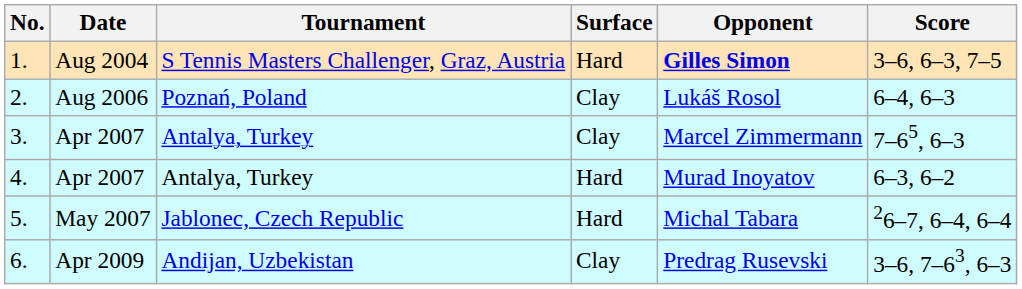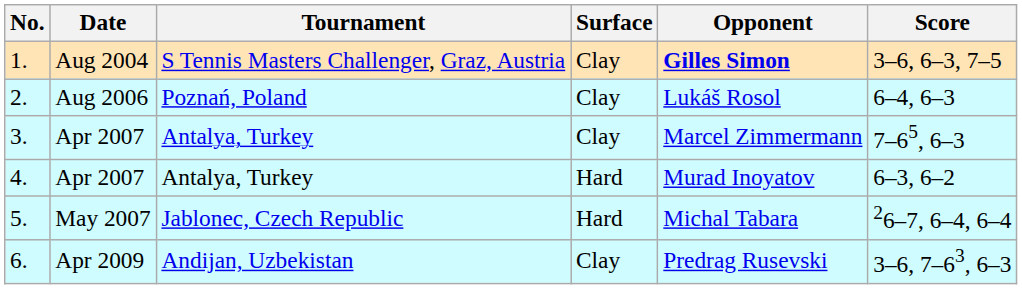1. | Surface: Hard -> Clay
